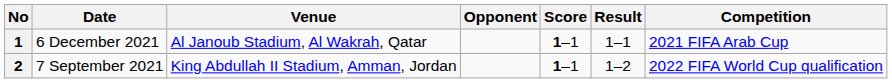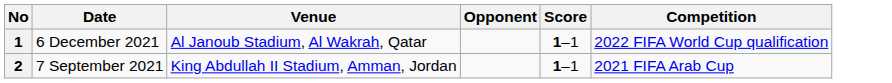- column: Result | 1–1 | 1–2
1 | Competition: 2021 FIFA Arab Cup -> 2022 FIFA World Cup qualification
2 | Competition: 2022 FIFA World Cup qualification -> 2021 FIFA Arab Cup
